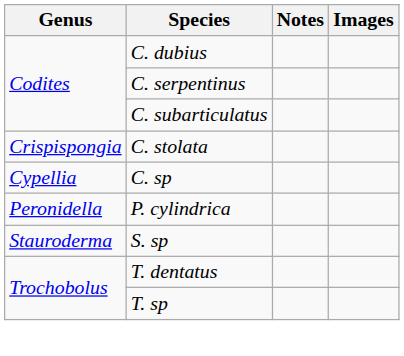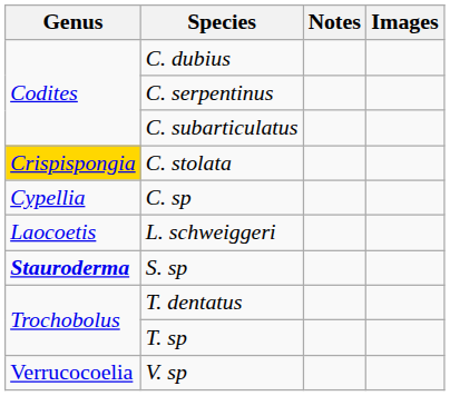C. stolata | Genus: no background -> gold background
+ row: Laocoetis | L. schweiggeri
- row: Peronidella | P. cylindrica
S. sp | Genus: normal -> bold
+ row: Verrucocoelia | V. sp
